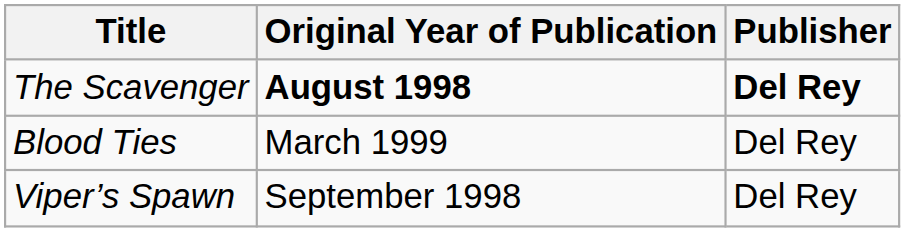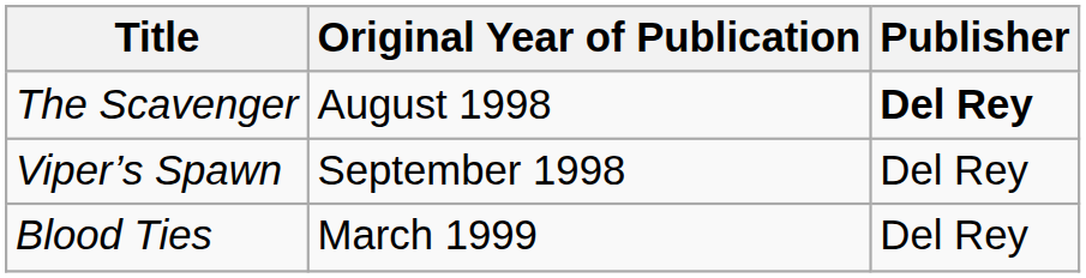The Scavenger | Original Year of Publication: bold -> normal
rows swapped: Viper’s Spawn <-> Blood Ties
